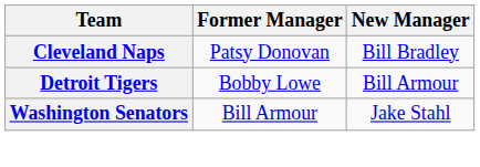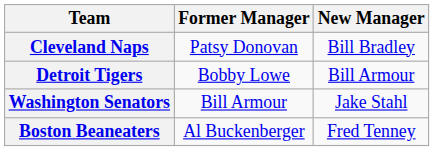+ row: Boston Beaneaters | Al Buckenberger | Fred Tenney
